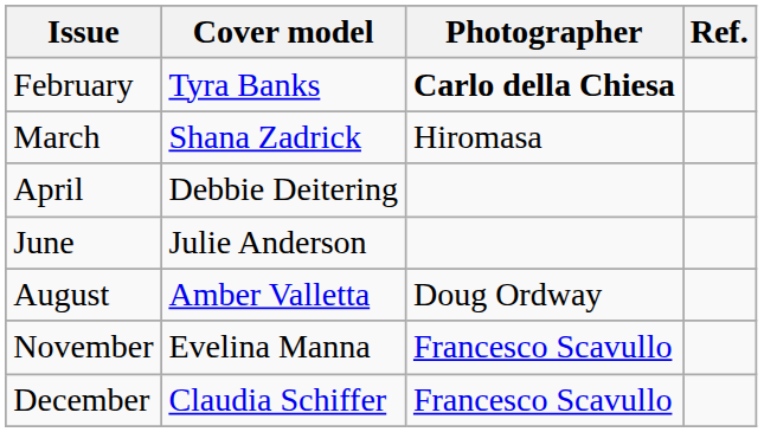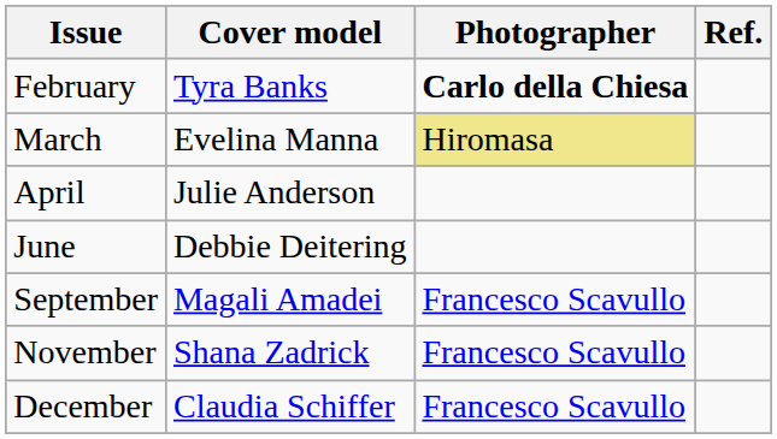March | Cover model: Shana Zadrick -> Evelina Manna
March | Photographer: no background -> khaki background
April | Cover model: Debbie Deitering -> Julie Anderson
June | Cover model: Julie Anderson -> Debbie Deitering
- row: August | Amber Valletta | Doug Ordway
+ row: September | Magali Amadei | Francesco Scavullo
November | Cover model: Evelina Manna -> Shana Zadrick
